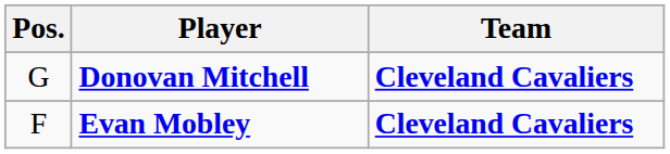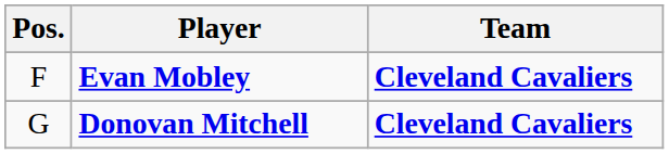rows swapped: Donovan Mitchell <-> Evan Mobley
